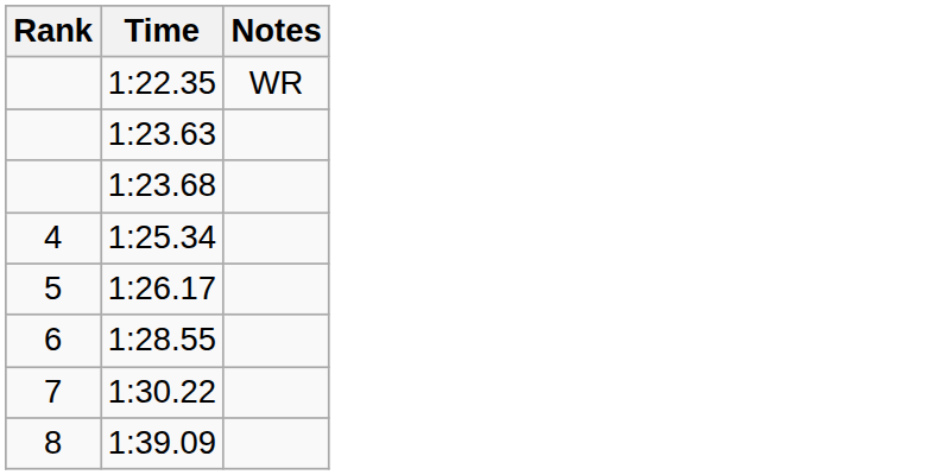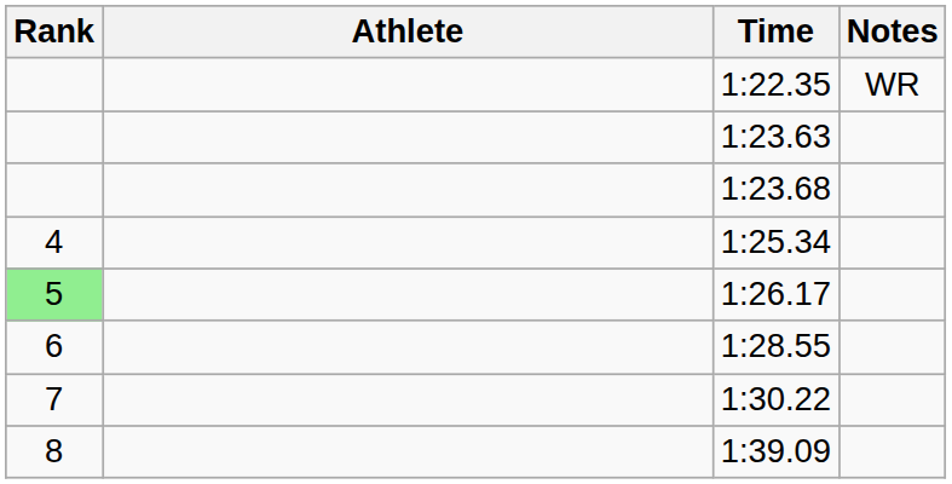+ column: Athlete
1:26.17 | Rank: no background -> lightgreen background
